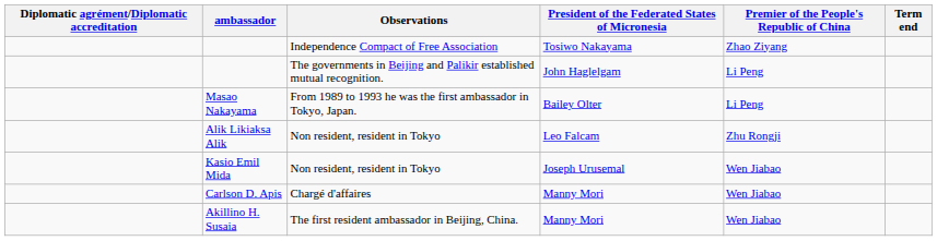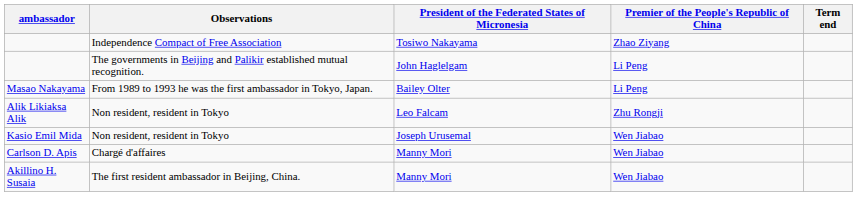- column: Diplomatic agrément/Diplomatic accreditation
